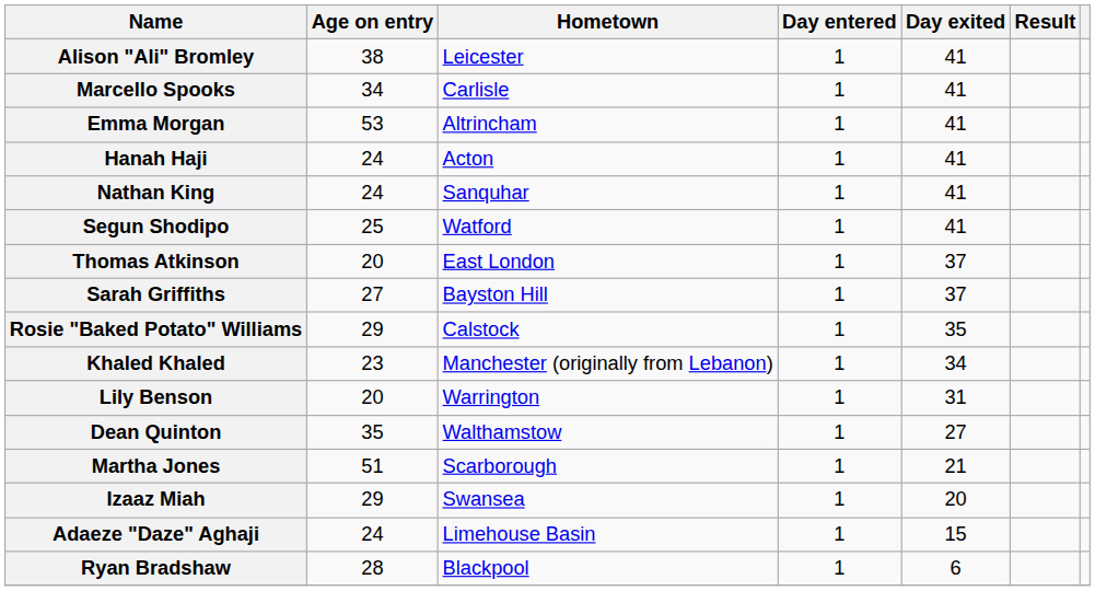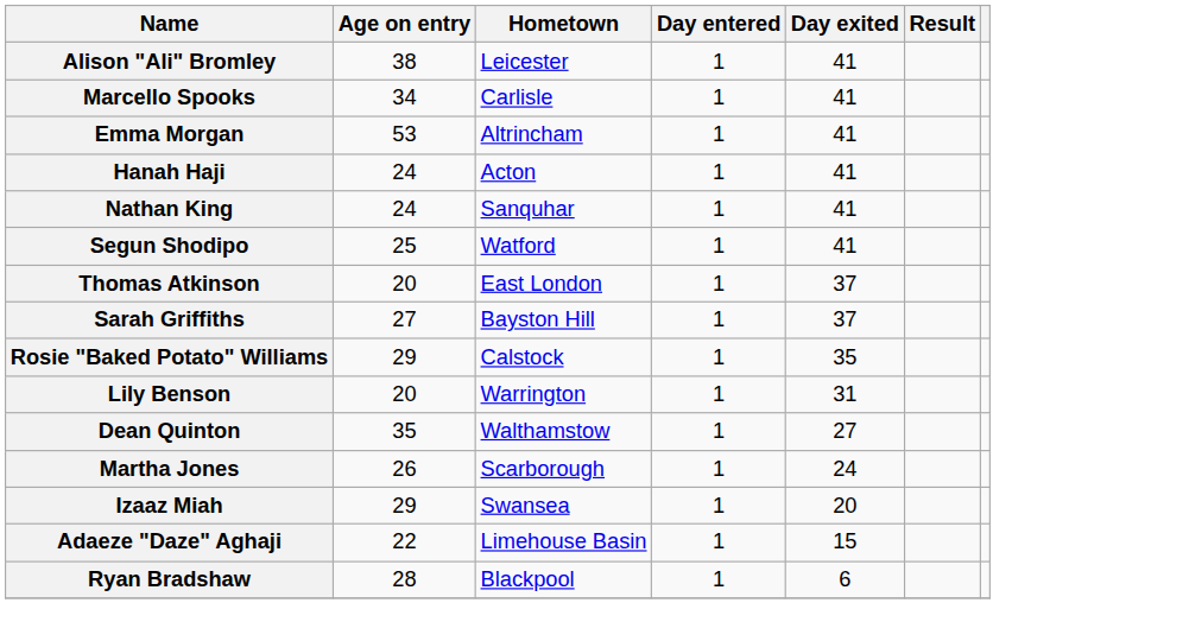- row: Khaled Khaled | 23 | Manchester (originally from Lebanon) | 1 | 34
Martha Jones | Age on entry: 51 -> 26
Martha Jones | Day exited: 21 -> 24
Adaeze "Daze" Aghaji | Age on entry: 24 -> 22
